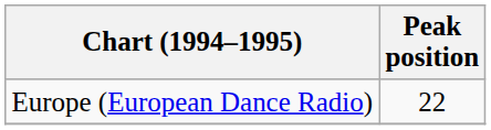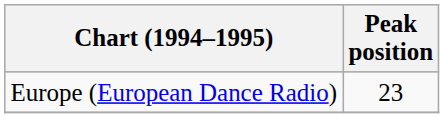Europe (European Dance Radio) | Peak position: 22 -> 23
